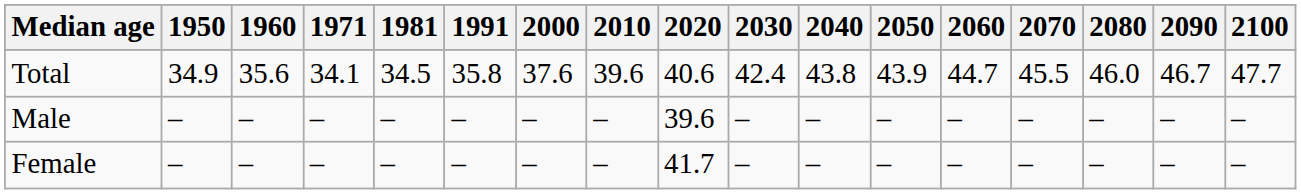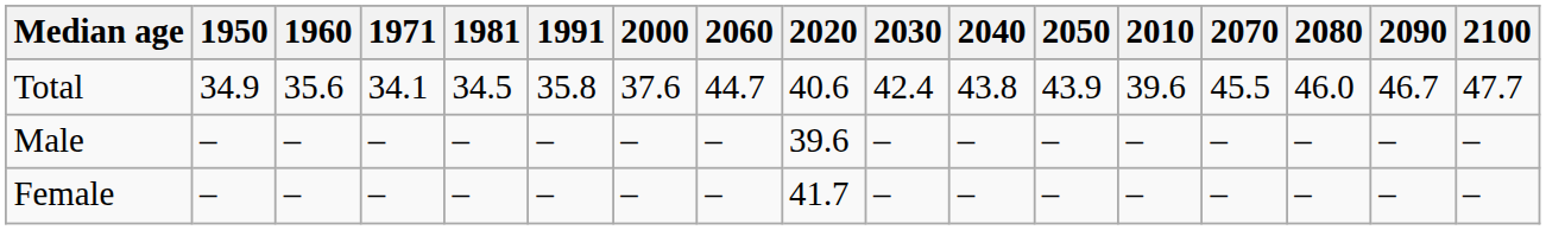columns swapped: 2010 <-> 2060
